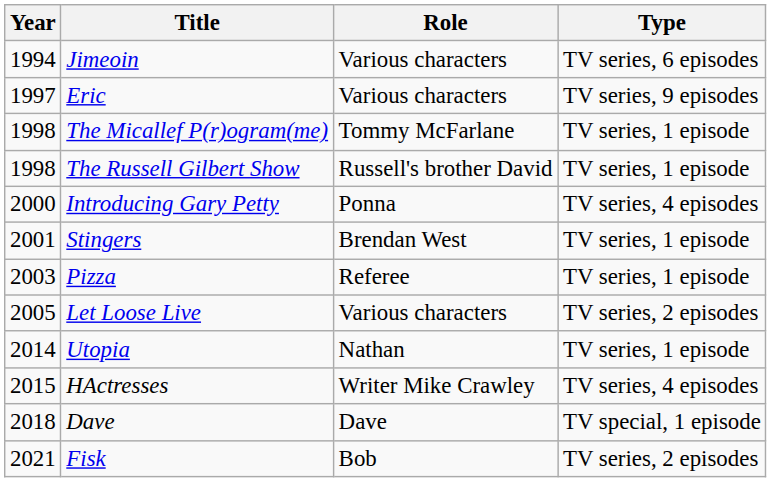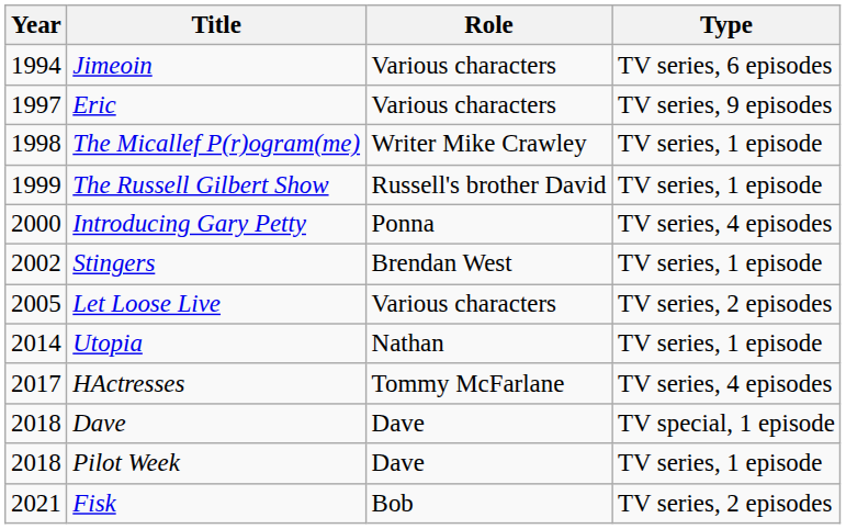The Micallef P(r)ogram(me) | Role: Tommy McFarlane -> Writer Mike Crawley
The Russell Gilbert Show | Year: 1998 -> 1999
Stingers | Year: 2001 -> 2002
- row: 2003 | Pizza | Referee | TV series, 1 episode
HActresses | Year: 2015 -> 2017
HActresses | Role: Writer Mike Crawley -> Tommy McFarlane
+ row: 2018 | Pilot Week | Dave | TV series, 1 episode
